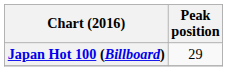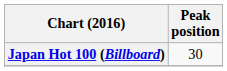Japan Hot 100 (Billboard) | Peak position: 29 -> 30
